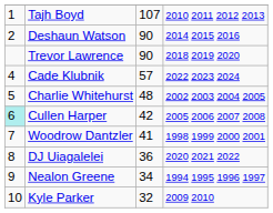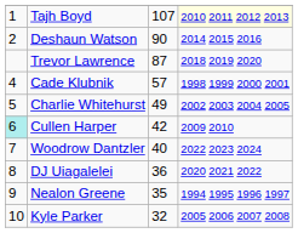Tajh Boyd | column 4: no background -> lightyellow background
Trevor Lawrence | column 3: 90 -> 87
Cade Klubnik | column 4: 2022 2023 2024 -> 1998 1999 2000 2001
Charlie Whitehurst | column 3: 48 -> 49
Cullen Harper | column 4: 2005 2006 2007 2008 -> 2009 2010
Woodrow Dantzler | column 3: 41 -> 40
Woodrow Dantzler | column 4: 1998 1999 2000 2001 -> 2022 2023 2024
Nealon Greene | column 3: 34 -> 35
Kyle Parker | column 4: 2009 2010 -> 2005 2006 2007 2008
